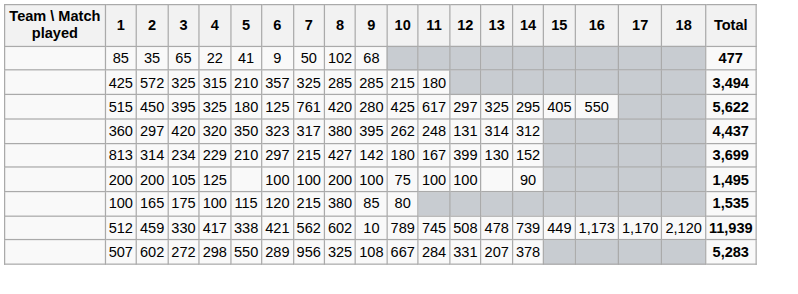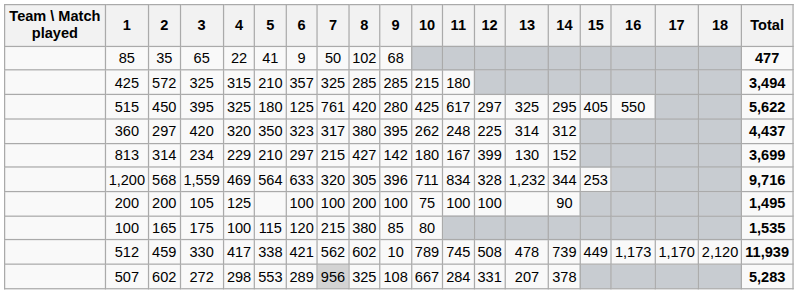360 | 12: 131 -> 225
+ row: 1,200 | 568 | 1,559 | 469 | 564 | 633 | 320 | 305 | 396 | 711 | 834 | 328 | 1,232 | 344 | 253 | 9,716
507 | 5: 550 -> 553
507 | 7: no background -> lightgrey background
